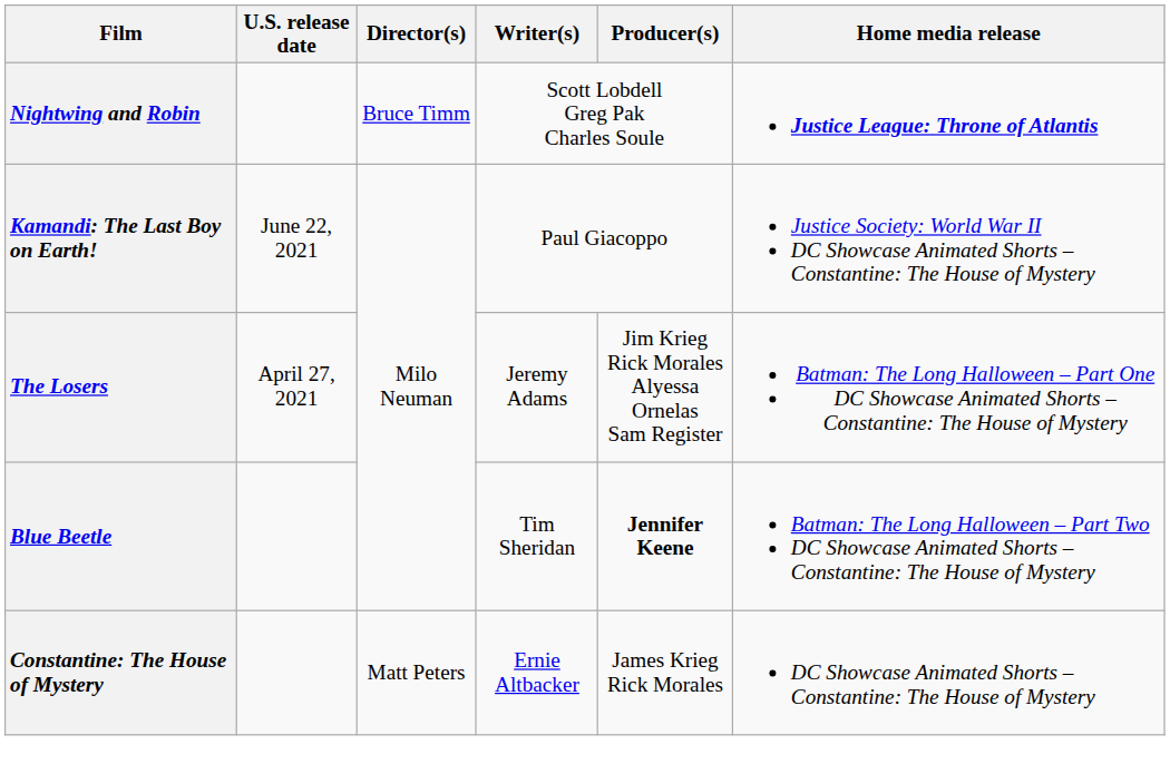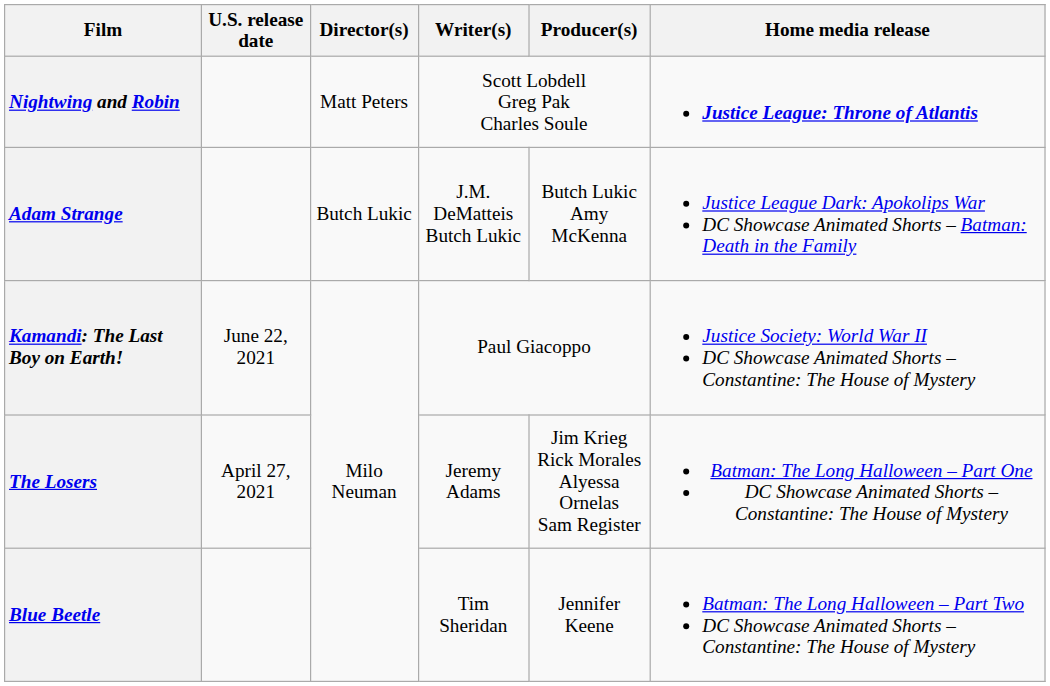Nightwing and Robin | Director(s): Bruce Timm -> Matt Peters
+ row: Adam Strange | Butch Lukic | J.M. DeMatteis Butch Lukic | Butch Lukic Amy McKenna | Justice League Dark: Apokolips War DC Showcase Animated Shorts – Batman: Death in the Family
Blue Beetle | Producer(s): bold -> normal
- row: Constantine: The House of Mystery | Matt Peters | Ernie Altbacker | James Krieg Rick Morales | DC Showcase Animated Shorts – Constantine: The House of Mystery
